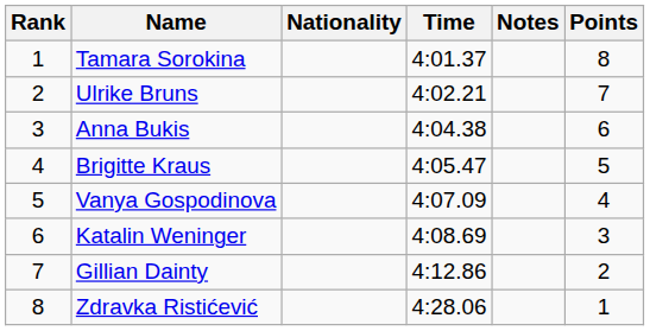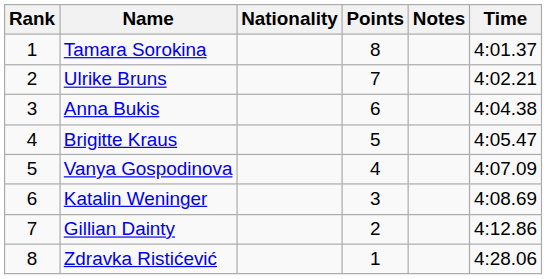columns swapped: Time <-> Points
